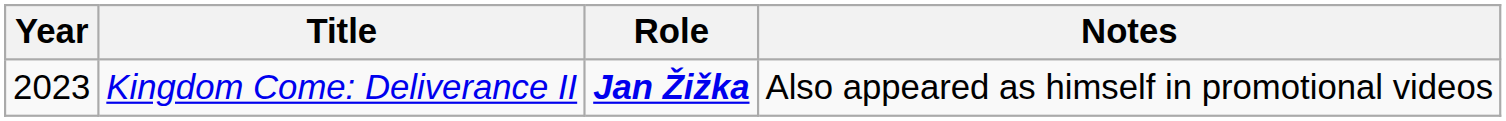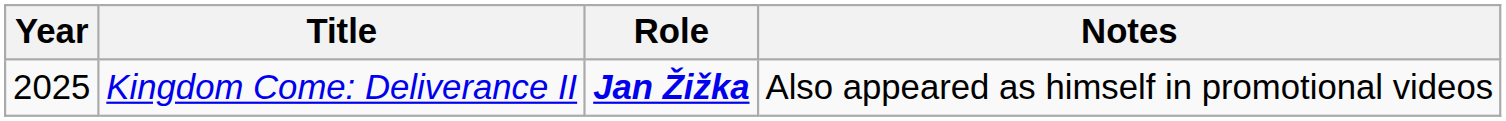Kingdom Come: Deliverance II | Year: 2023 -> 2025
